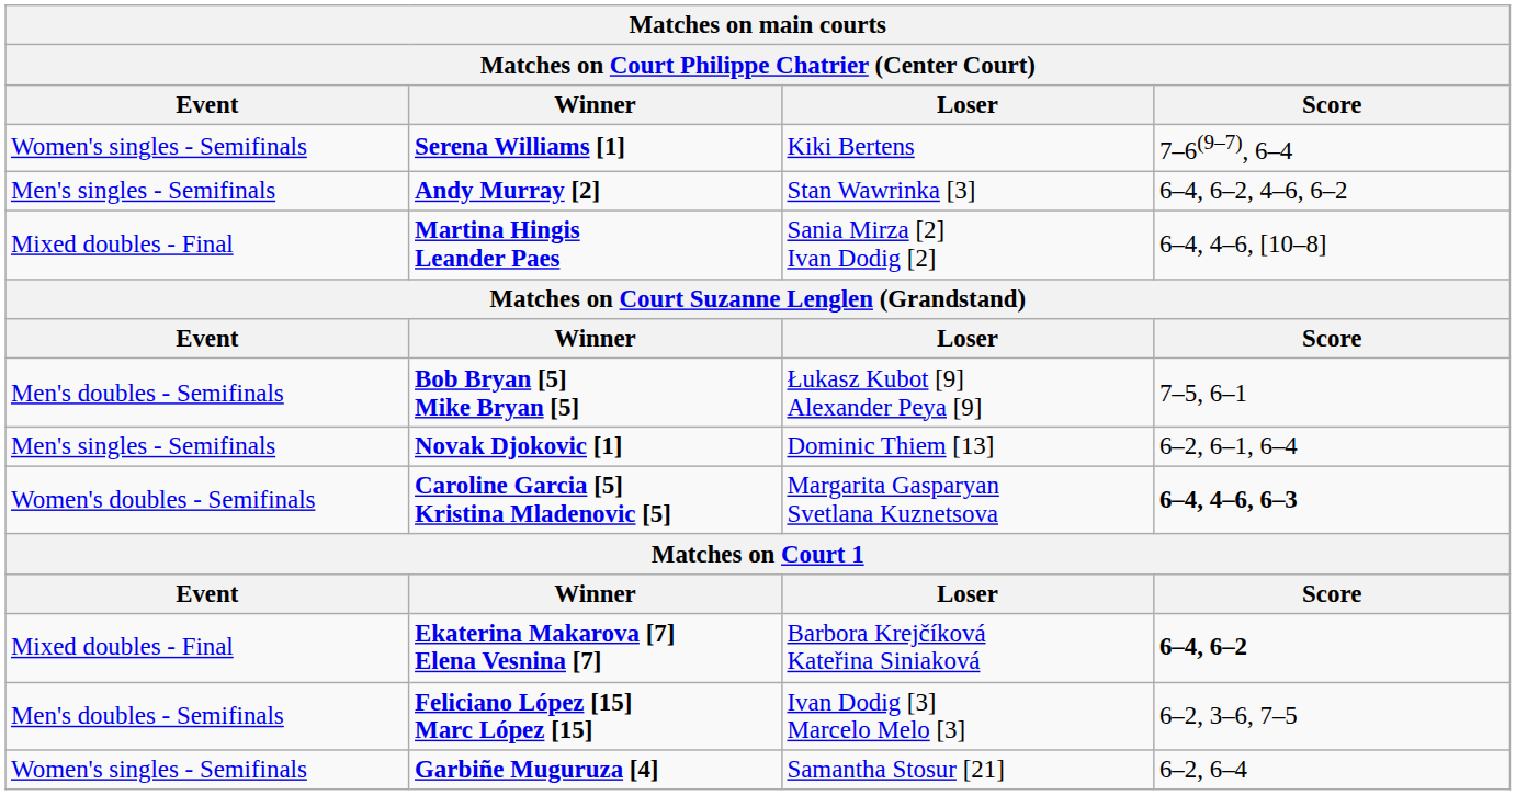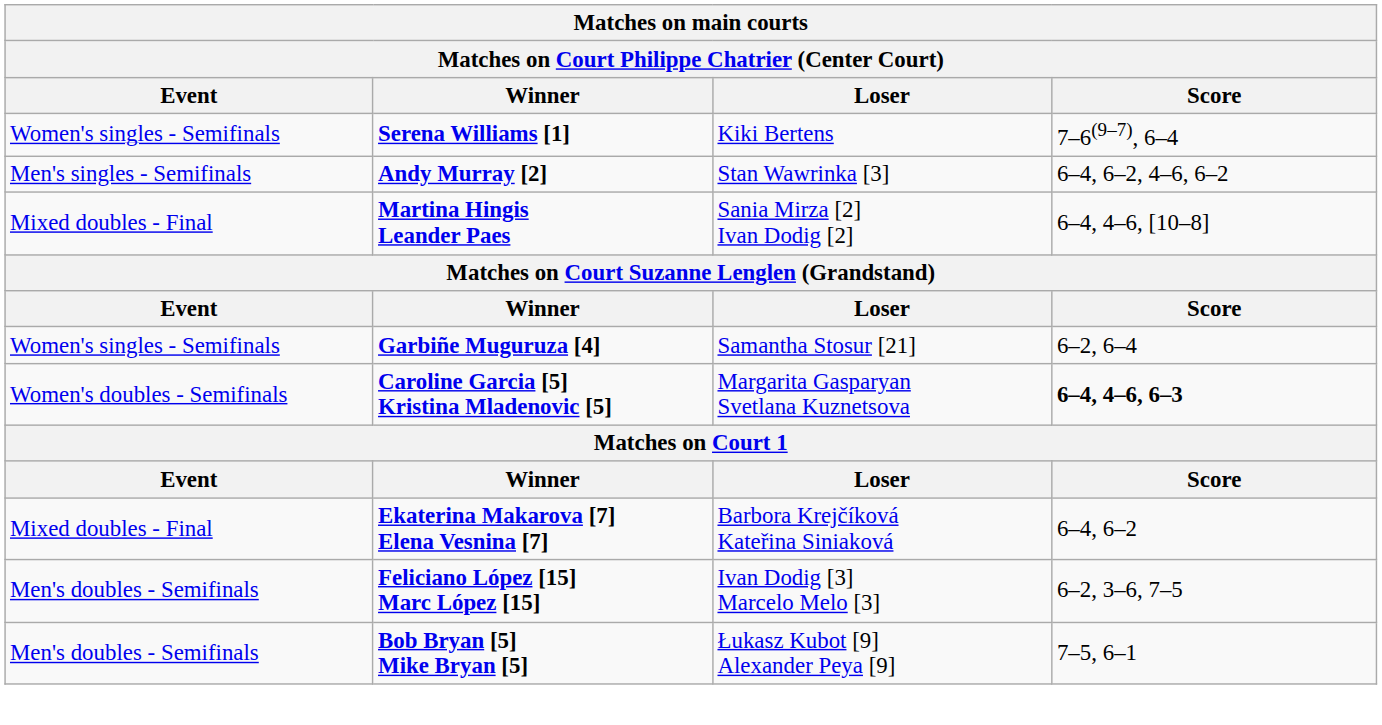rows swapped: Garbiñe Muguruza [4] <-> Bob Bryan [5] Mike Bryan [5]
- row: Men's singles - Semifinals | Novak Djokovic [1] | Dominic Thiem [13] | 6–2, 6–1, 6–4
Ekaterina Makarova [7] Elena Vesnina [7] | Score: bold -> normal
